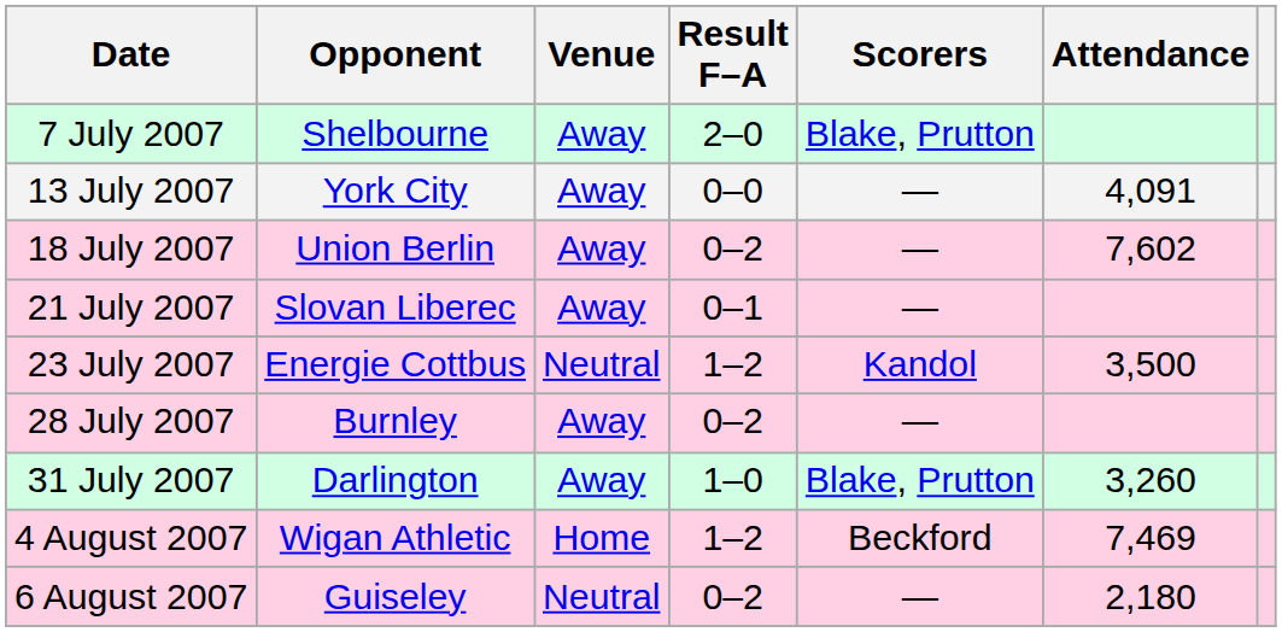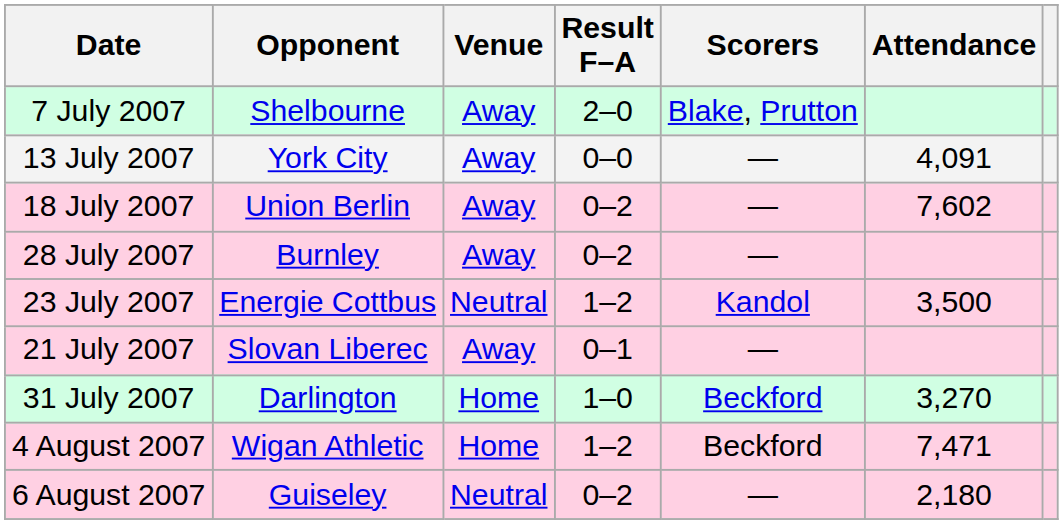rows swapped: 21 July 2007 <-> 28 July 2007
31 July 2007 | Venue: Away -> Home
31 July 2007 | Scorers: Blake, Prutton -> Beckford
31 July 2007 | Attendance: 3,260 -> 3,270
4 August 2007 | Attendance: 7,469 -> 7,471
